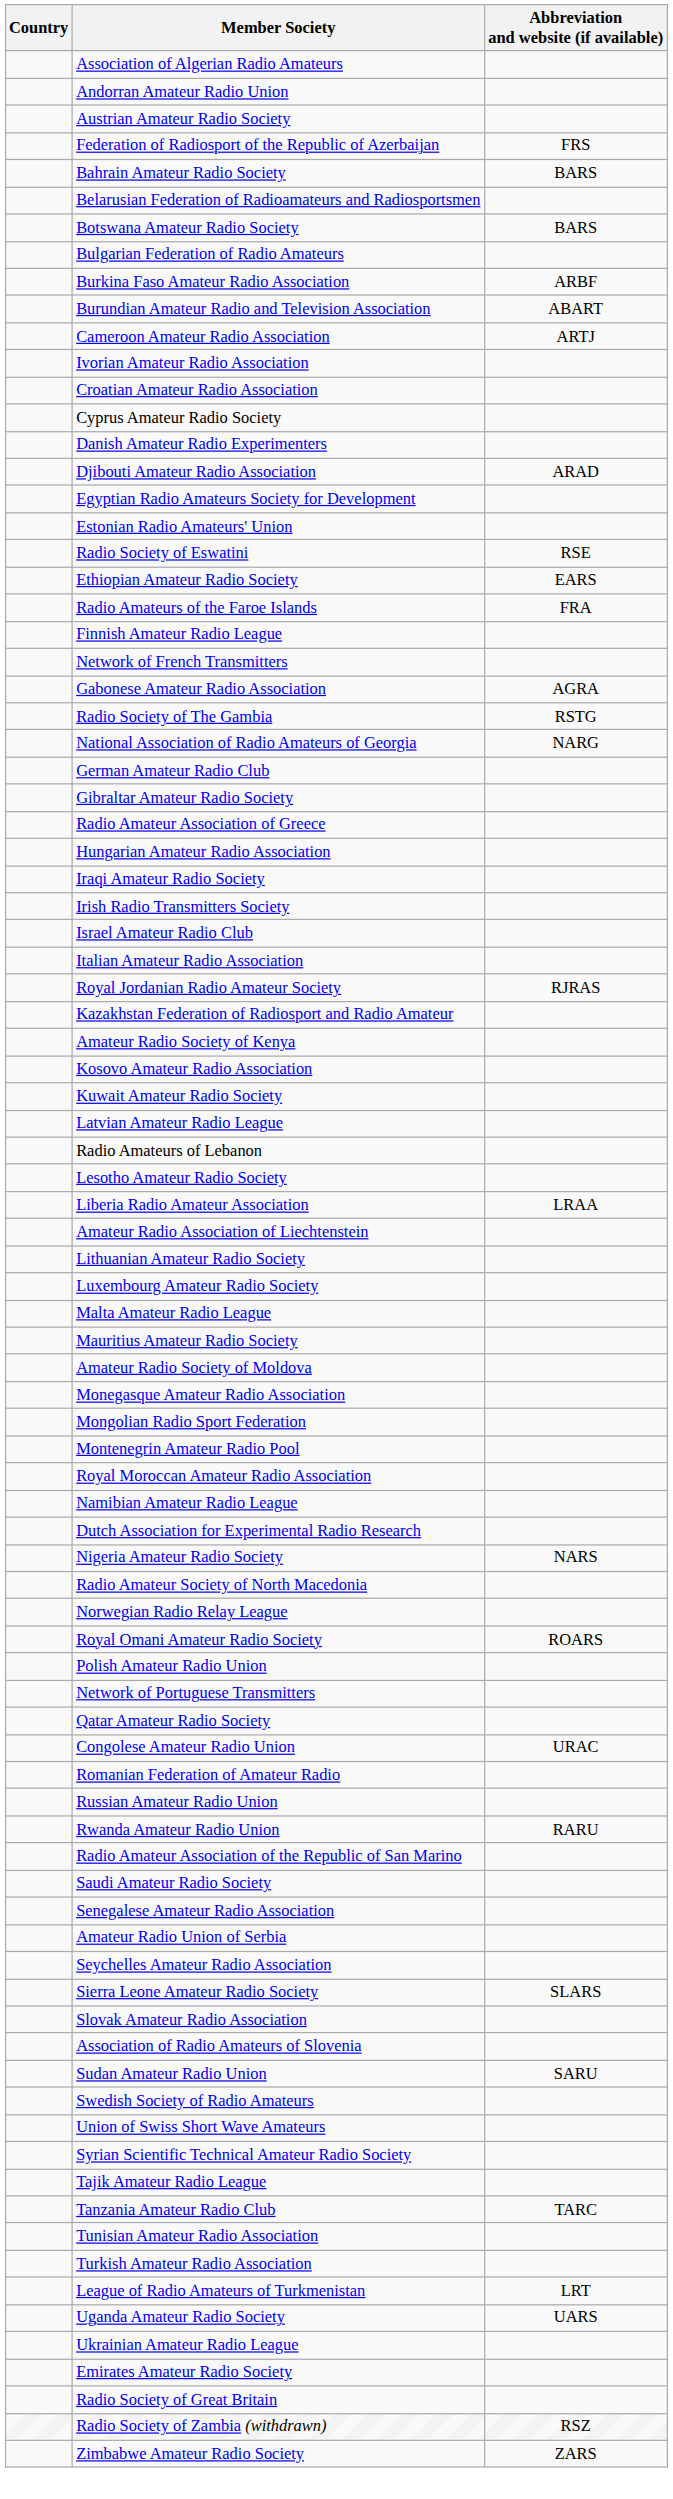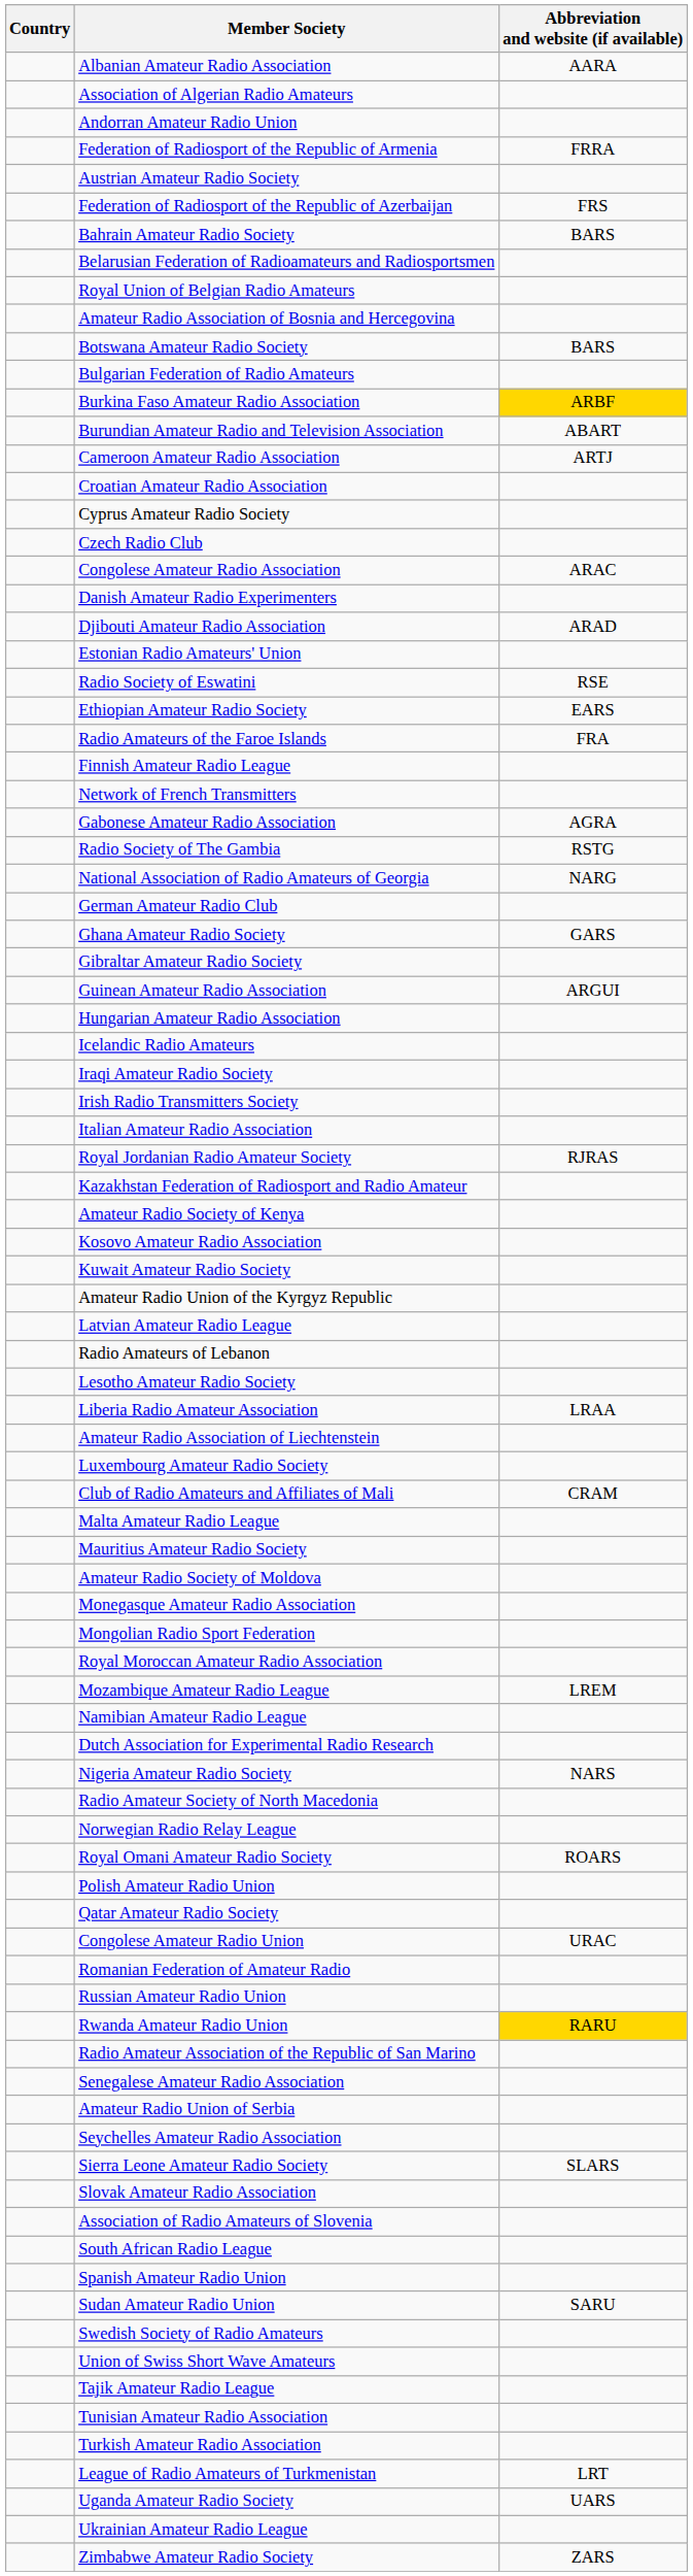+ row: Albanian Amateur Radio Association | AARA
+ row: Federation of Radiosport of the Republic of Armenia | FRRA
+ row: Royal Union of Belgian Radio Amateurs
+ row: Amateur Radio Association of Bosnia and Hercegovina
Burkina Faso Amateur Radio Association | Abbreviation and website (if available): no background -> gold background
- row: Ivorian Amateur Radio Association
+ row: Czech Radio Club
+ row: Congolese Amateur Radio Association | ARAC
- row: Egyptian Radio Amateurs Society for Development
+ row: Ghana Amateur Radio Society | GARS
- row: Radio Amateur Association of Greece
+ row: Guinean Amateur Radio Association | ARGUI
+ row: Icelandic Radio Amateurs
- row: Israel Amateur Radio Club
+ row: Amateur Radio Union of the Kyrgyz Republic
- row: Lithuanian Amateur Radio Society
+ row: Club of Radio Amateurs and Affiliates of Mali | CRAM
- row: Montenegrin Amateur Radio Pool
+ row: Mozambique Amateur Radio League | LREM
- row: Network of Portuguese Transmitters
Rwanda Amateur Radio Union | Abbreviation and website (if available): no background -> gold background
- row: Saudi Amateur Radio Society
+ row: South African Radio League
+ row: Spanish Amateur Radio Union
- row: Syrian Scientific Technical Amateur Radio Society
- row: Tanzania Amateur Radio Club | TARC
- row: Emirates Amateur Radio Society
- row: Radio Society of Great Britain
- row: Radio Society of Zambia (withdrawn) | RSZ
